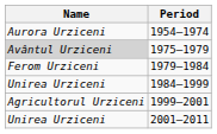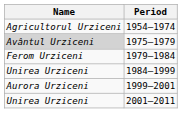1954–1974 | Name: Aurora Urziceni -> Agricultorul Urziceni
1999–2001 | Name: Agricultorul Urziceni -> Aurora Urziceni
